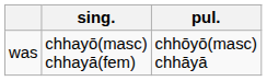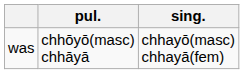columns swapped: sing. <-> pul.
